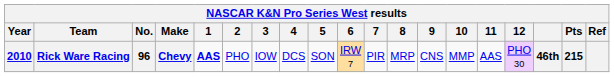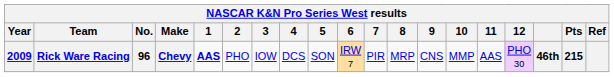Rick Ware Racing | Year: 2010 -> 2009
